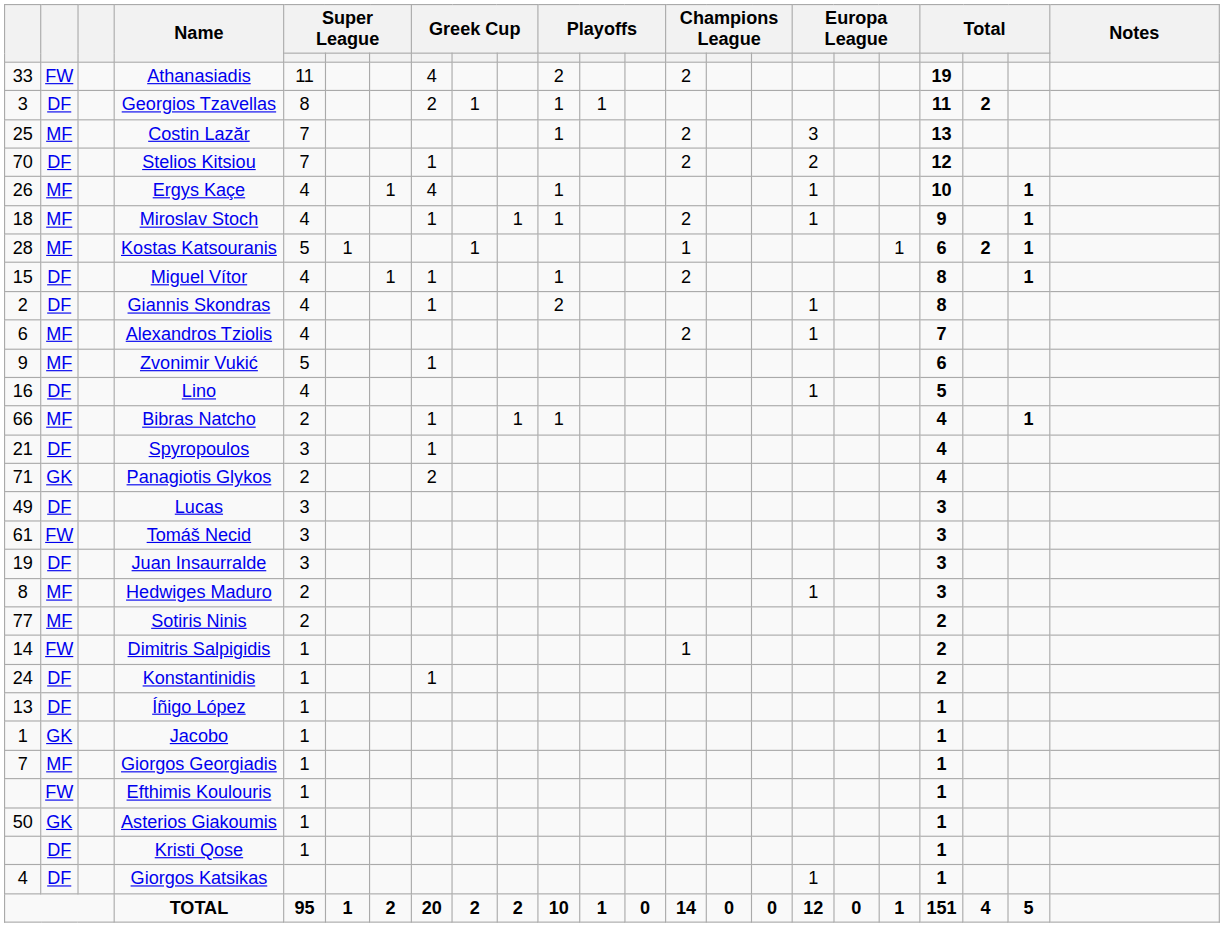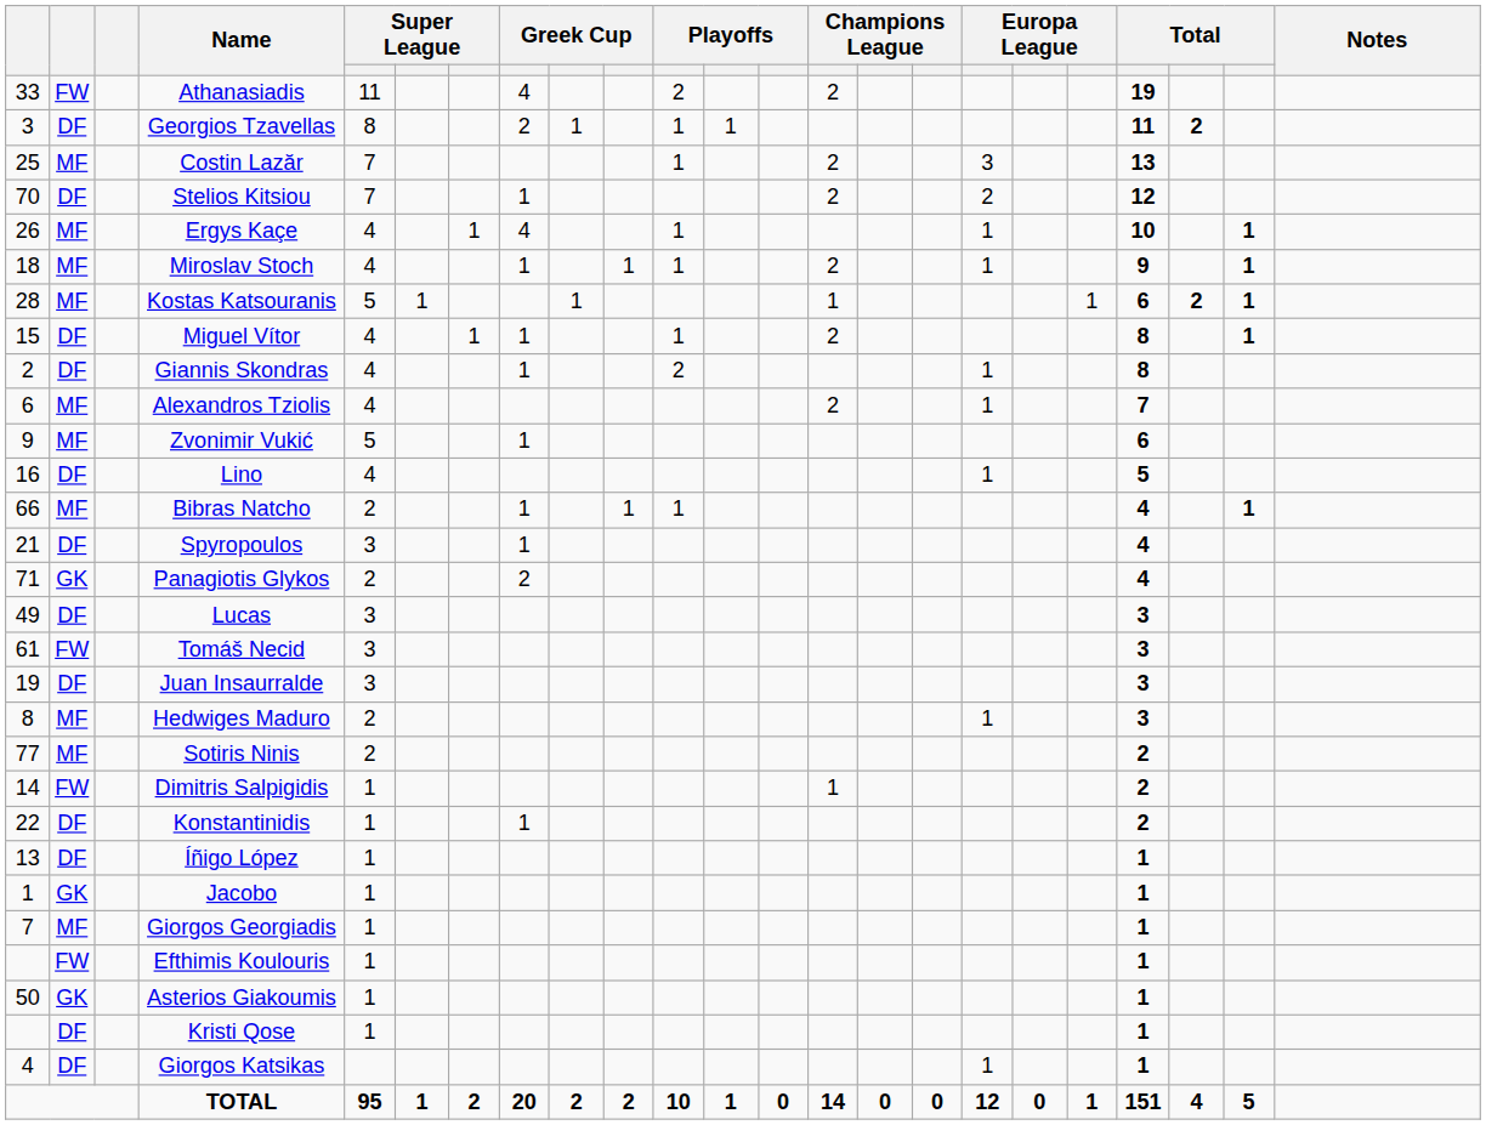Konstantinidis | column 1: 24 -> 22
